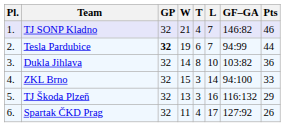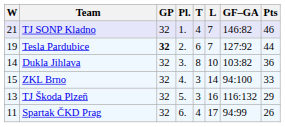columns swapped: Pl. <-> W
Tesla Pardubice | GF–GA: 94:99 -> 127:92
Spartak ČKD Prag | GF–GA: 127:92 -> 94:99
